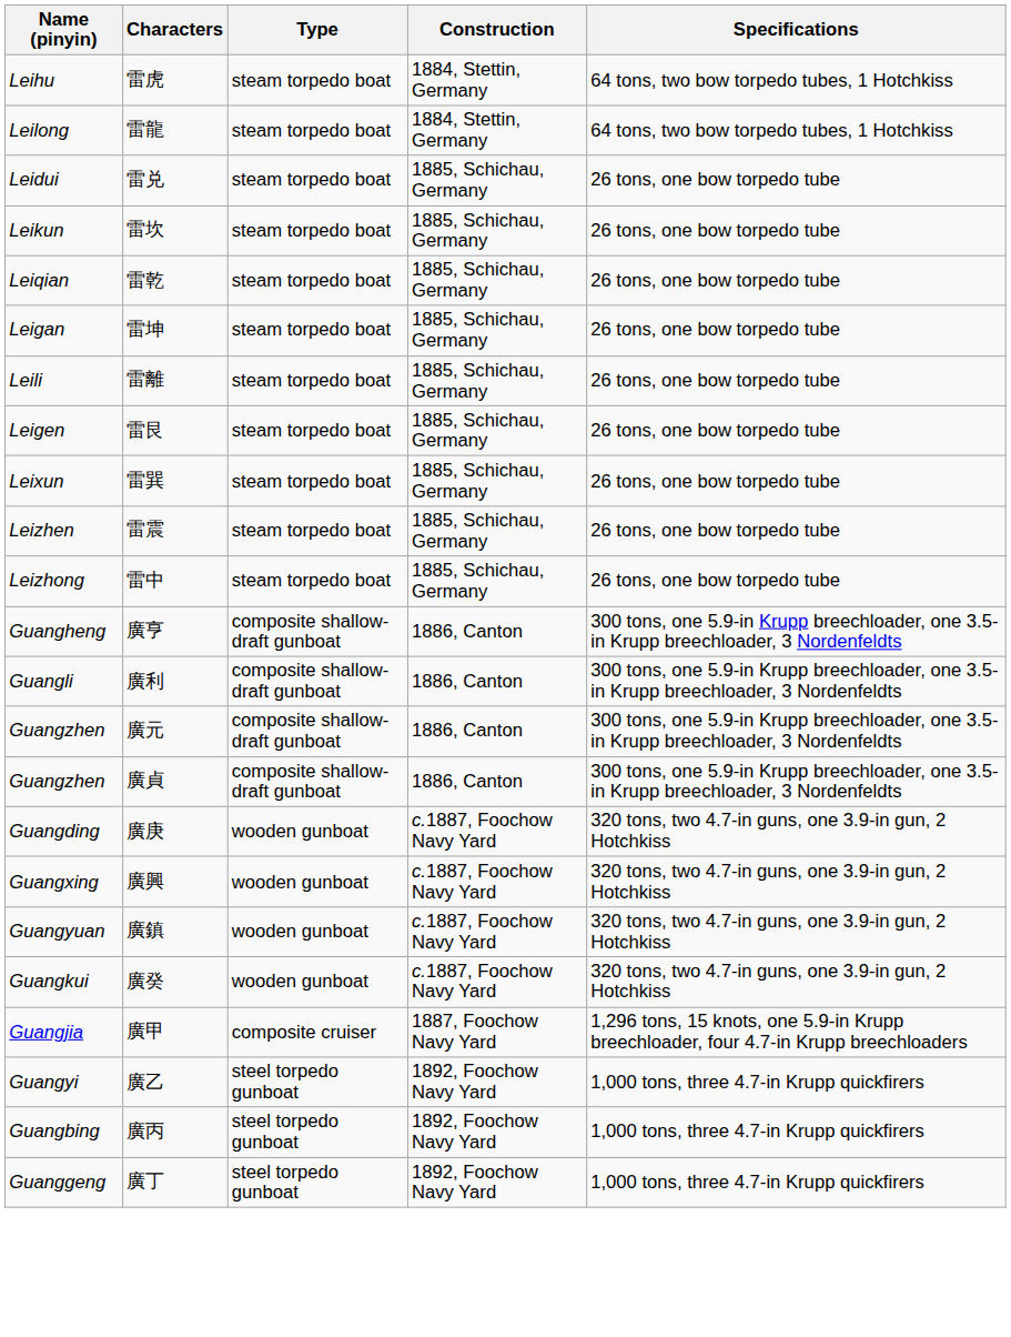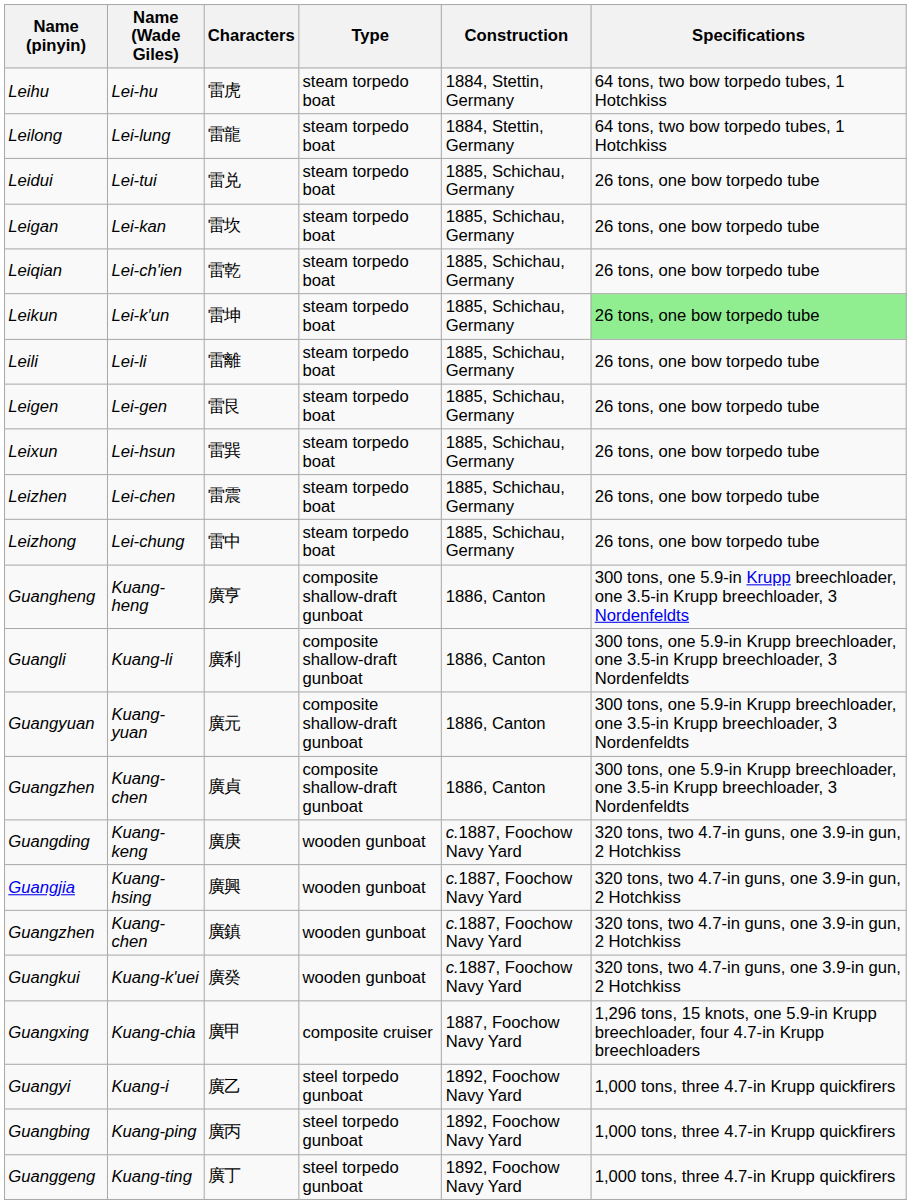+ column: Name (Wade Giles) | Lei-hu | Lei-lung | Lei-tui | Lei-kan | Lei-ch'ien | Lei-k'un | Lei-li | Lei-gen | Lei-hsun | Lei-chen | Lei-chung | Kuang-heng | Kuang-li | Kuang-yuan | Kuang-chen | Kuang-keng | Kuang-hsing | Kuang-chen | Kuang-k'uei | Kuang-chia | Kuang-i | Kuang-ping | Kuang-ting
雷坎 | Name (pinyin): Leikun -> Leigan
雷坤 | Name (pinyin): Leigan -> Leikun
雷坤 | Specifications: no background -> lightgreen background
廣元 | Name (pinyin): Guangzhen -> Guangyuan
廣興 | Name (pinyin): Guangxing -> Guangjia
廣鎮 | Name (pinyin): Guangyuan -> Guangzhen
廣甲 | Name (pinyin): Guangjia -> Guangxing
